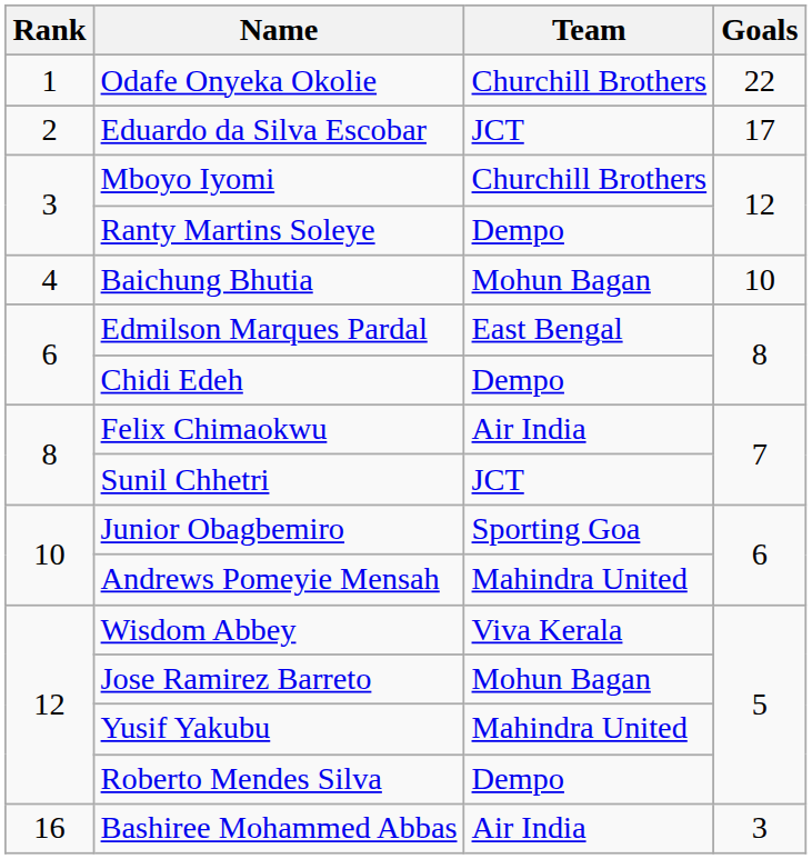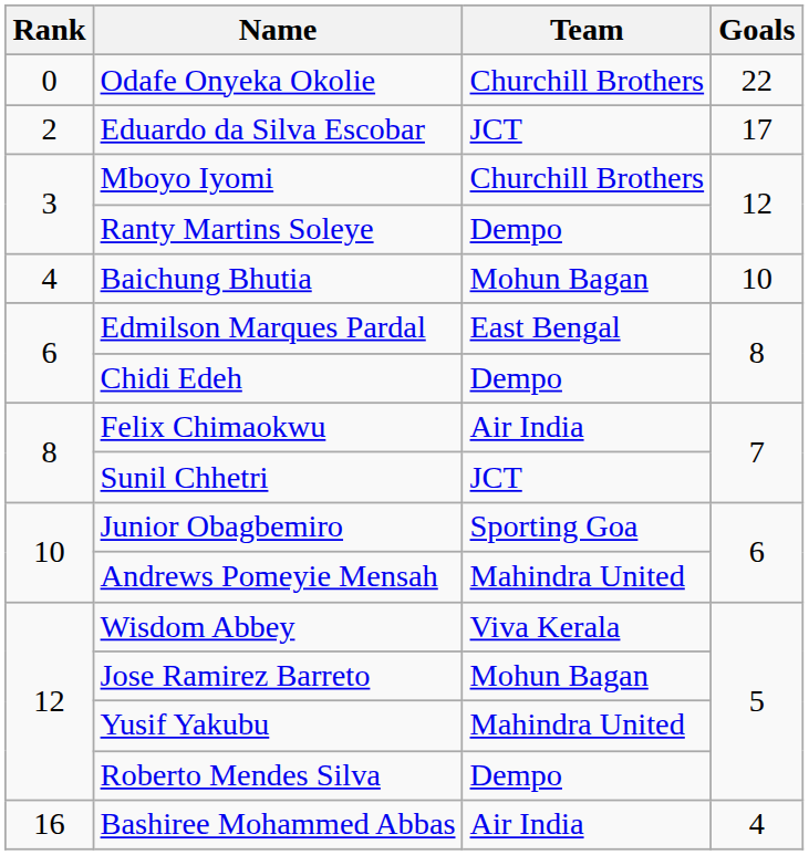Odafe Onyeka Okolie | Rank: 1 -> 0
Bashiree Mohammed Abbas | Goals: 3 -> 4
